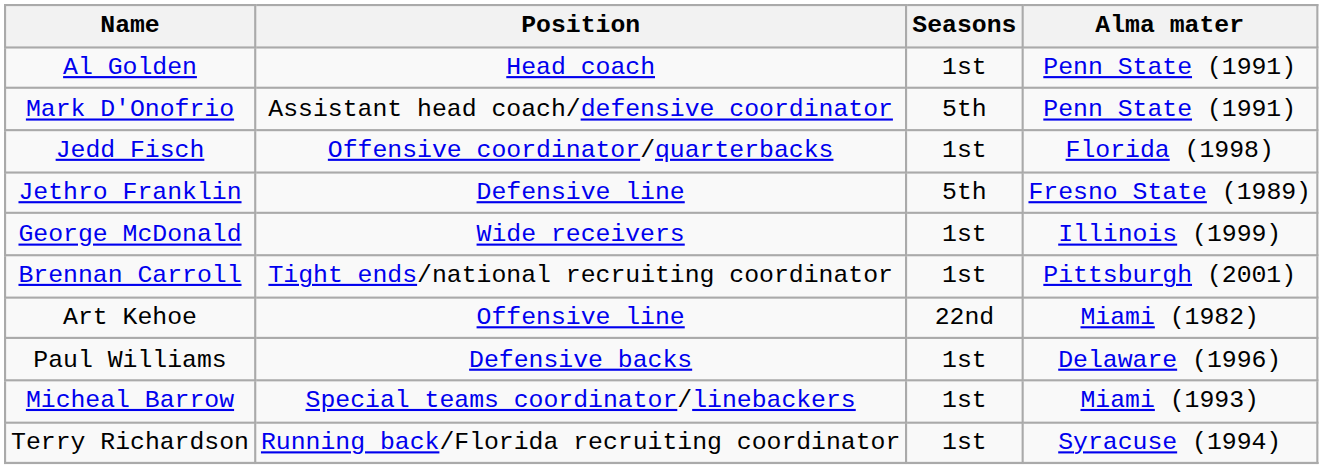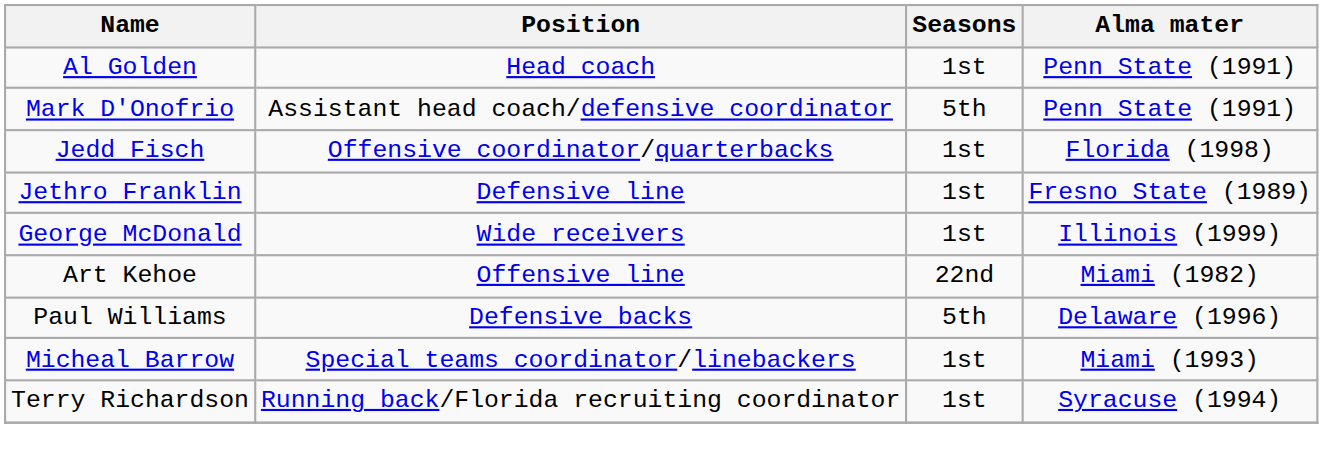Jethro Franklin | Seasons: 5th -> 1st
- row: Brennan Carroll | Tight ends/national recruiting coordinator | 1st | Pittsburgh (2001)
Paul Williams | Seasons: 1st -> 5th
